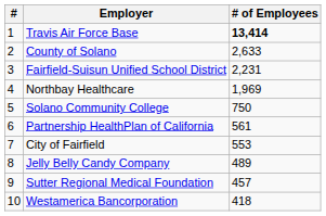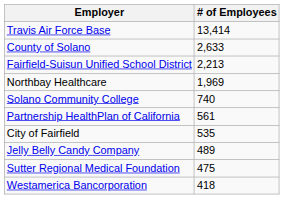- column: # | 1 | 2 | 3 | 4 | 5 | 6 | 7 | 8 | 9 | 10
Travis Air Force Base | # of Employees: bold -> normal
Fairfield-Suisun Unified School District | # of Employees: 2,231 -> 2,213
Solano Community College | # of Employees: 750 -> 740
City of Fairfield | # of Employees: 553 -> 535
Sutter Regional Medical Foundation | # of Employees: 457 -> 475
